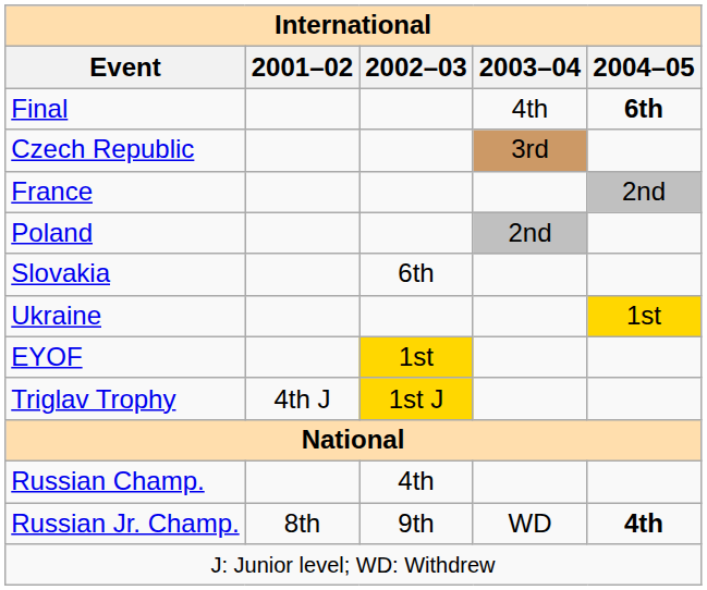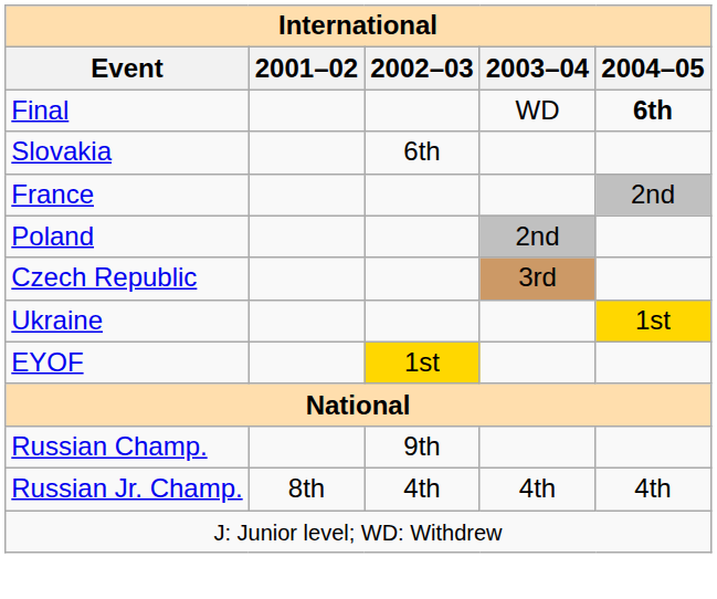Final | 2003–04: 4th -> WD
rows swapped: Czech Republic <-> Slovakia
- row: Triglav Trophy | 4th J | 1st J
Russian Champ. | 2002–03: 4th -> 9th
Russian Jr. Champ. | 2002–03: 9th -> 4th
Russian Jr. Champ. | 2003–04: WD -> 4th
Russian Jr. Champ. | 2004–05: bold -> normal
